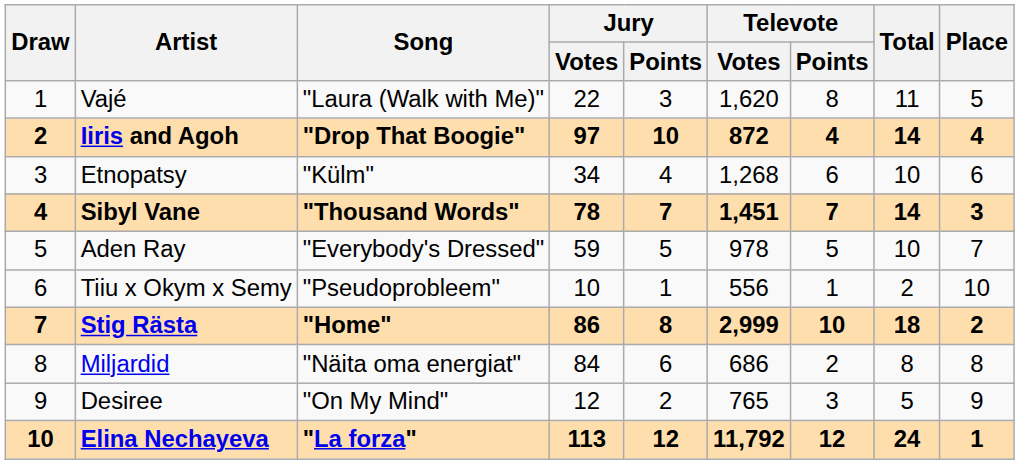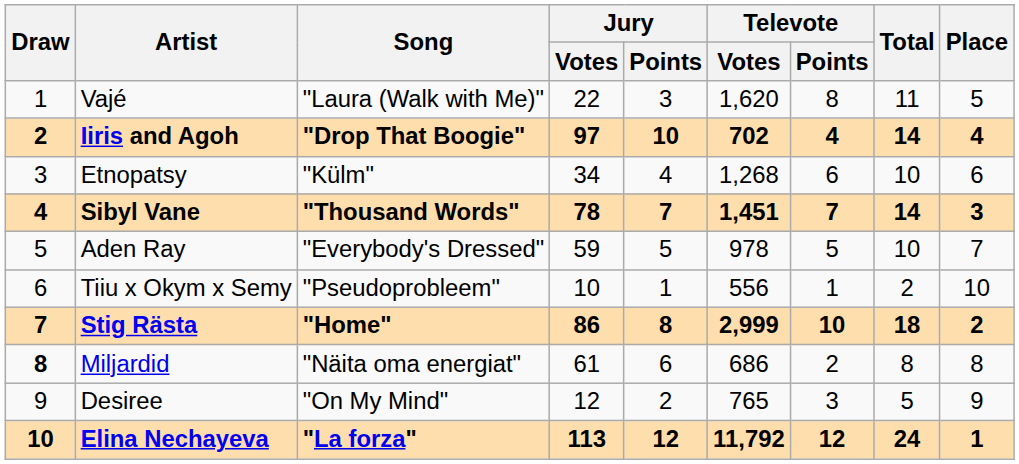Iiris and Agoh | Televote / Votes: 872 -> 702
Miljardid | Draw: normal -> bold
Miljardid | Jury / Votes: 84 -> 61
